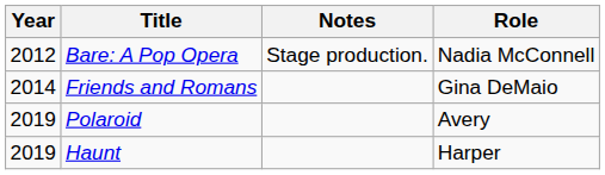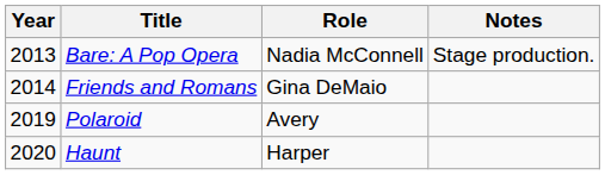columns swapped: Role <-> Notes
Bare: A Pop Opera | Year: 2012 -> 2013
Haunt | Year: 2019 -> 2020
